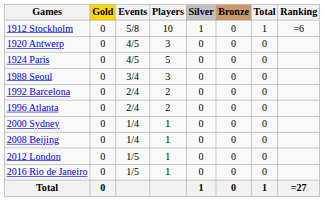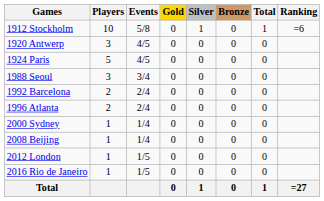columns swapped: Players <-> Gold
